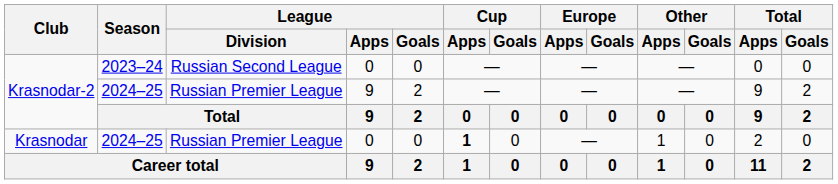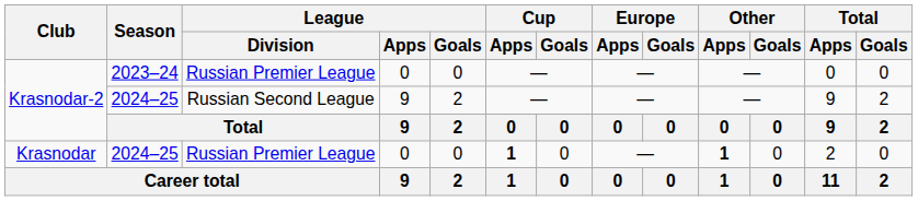Krasnodar-2 / 2023–24 | League / Division: Russian Second League -> Russian Premier League
Krasnodar-2 / 2024–25 | League / Division: Russian Premier League -> Russian Second League
Krasnodar | Other / Apps: normal -> bold
